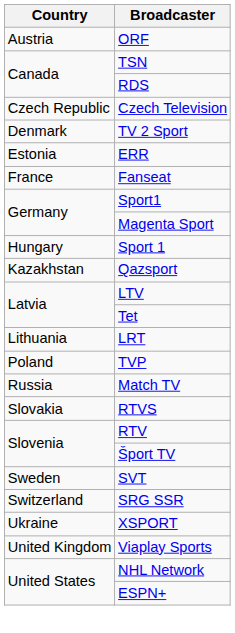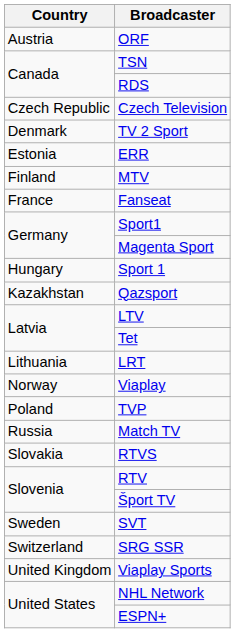+ row: Finland | MTV
+ row: Norway | Viaplay
- row: Ukraine | XSPORT
